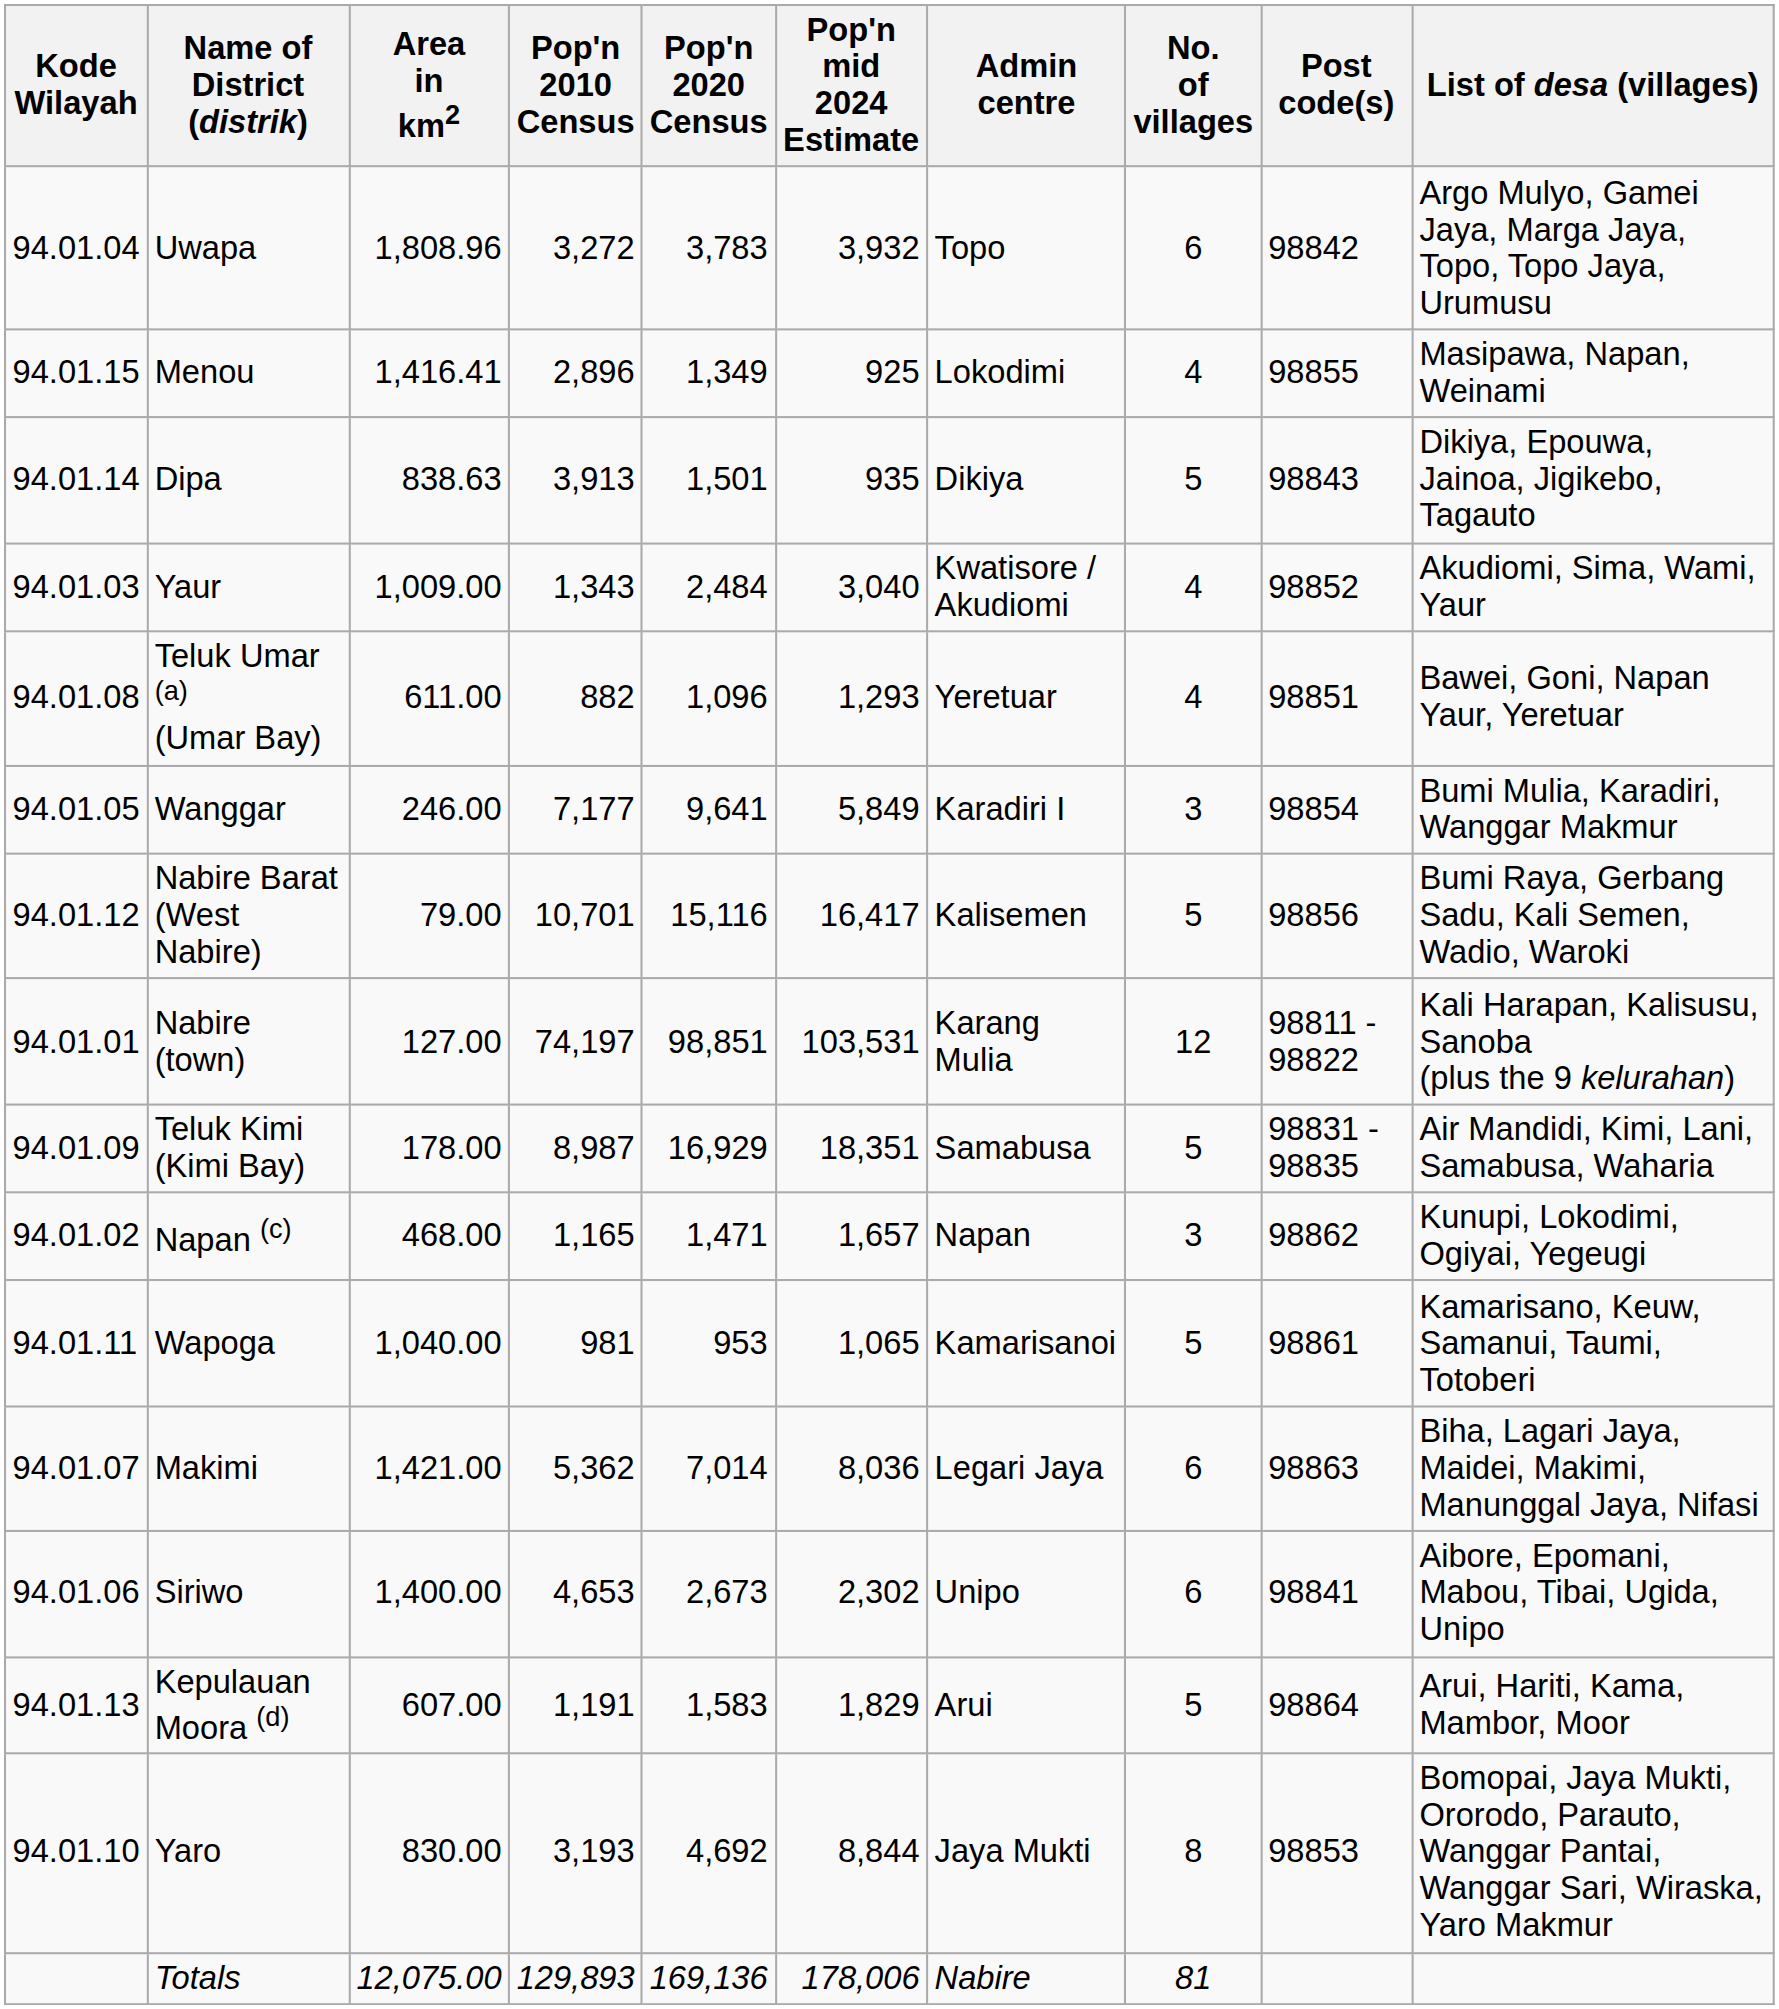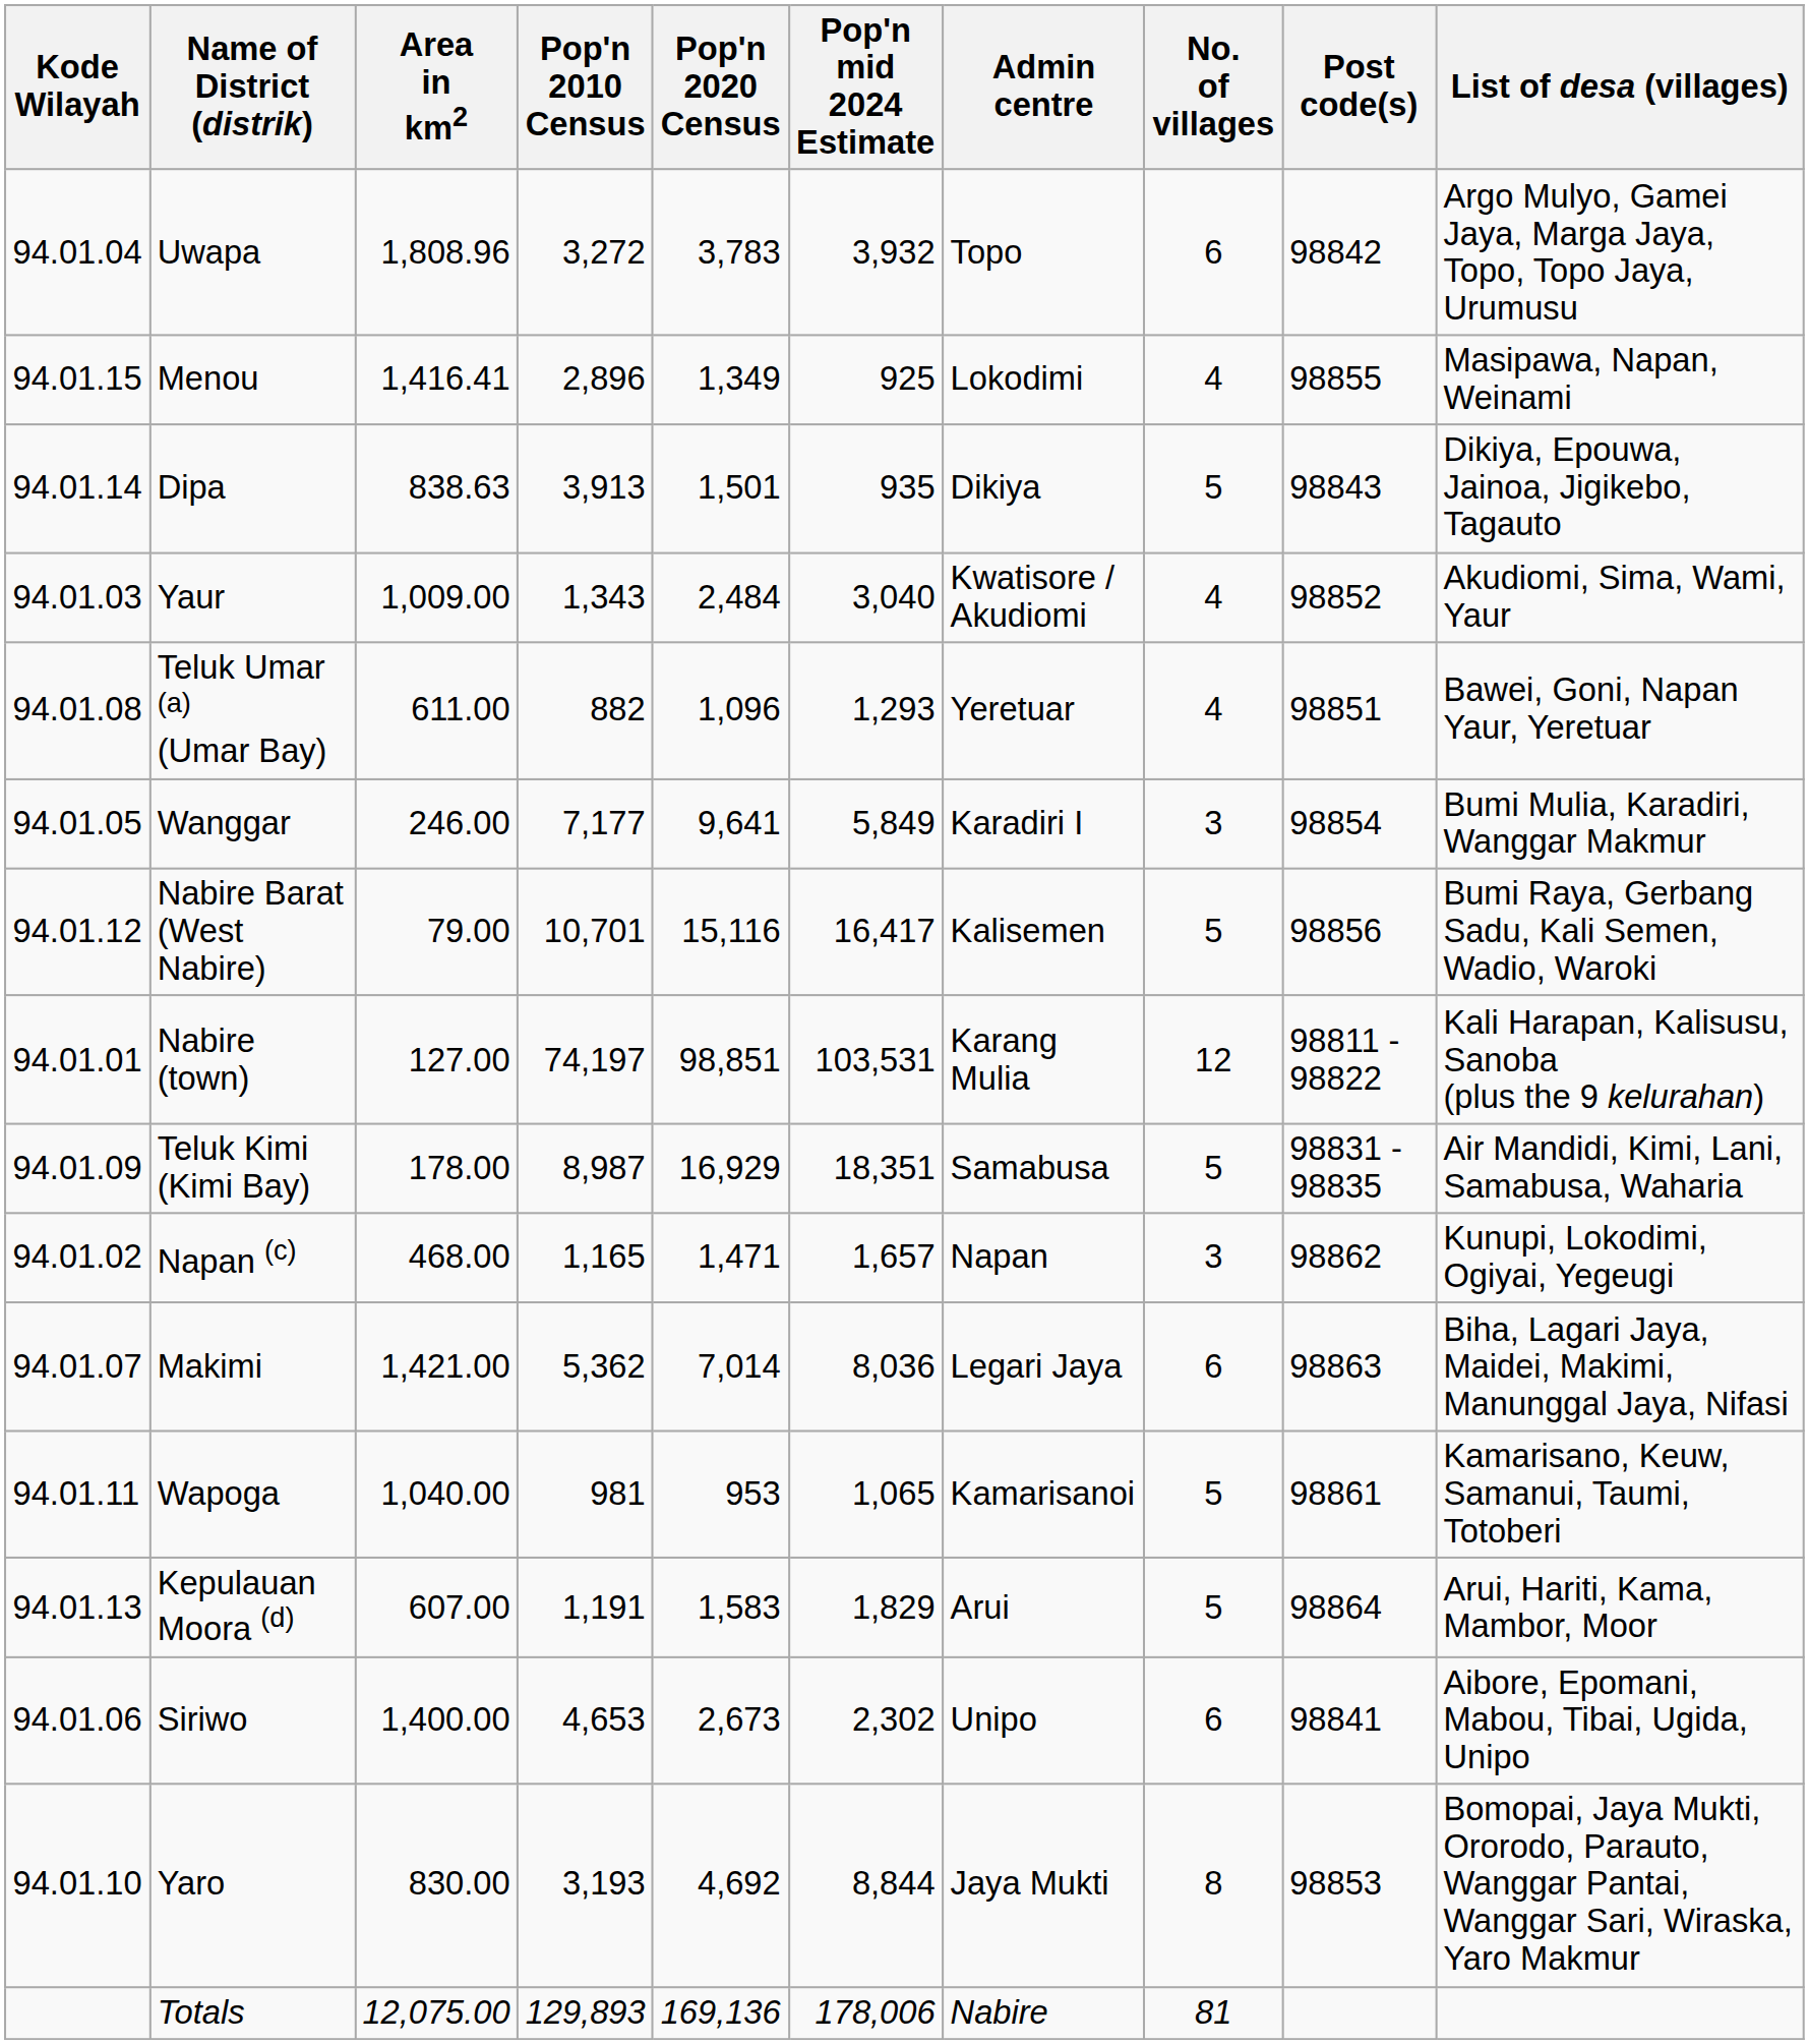rows swapped: Makimi <-> Wapoga
rows swapped: Kepulauan Moora (d) <-> Siriwo
